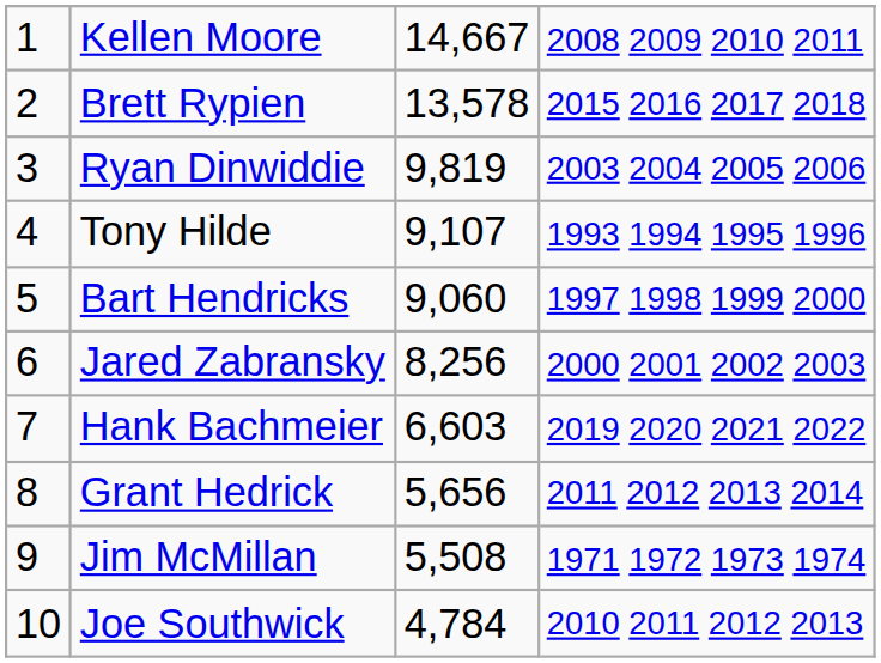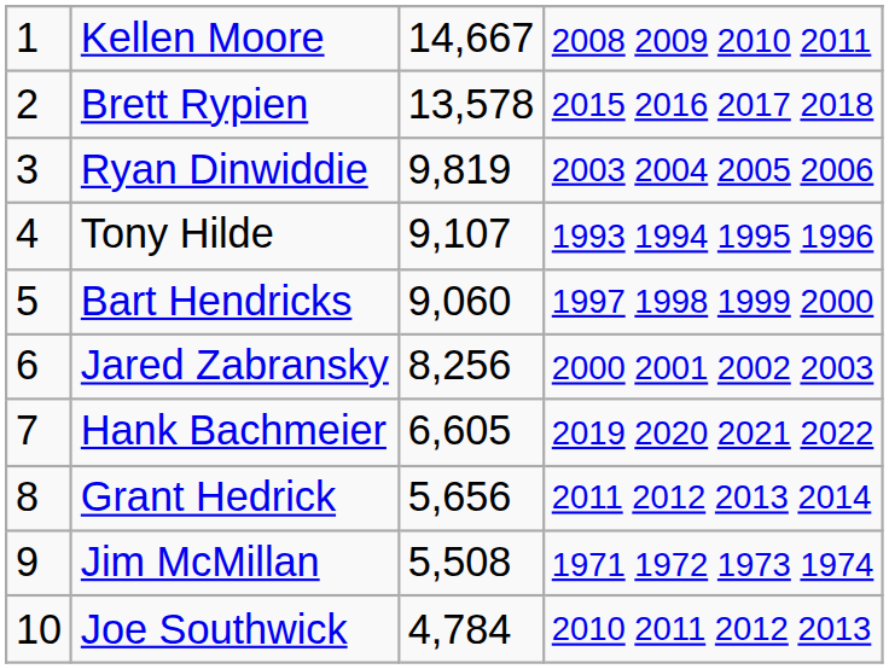Hank Bachmeier | column 3: 6,603 -> 6,605
